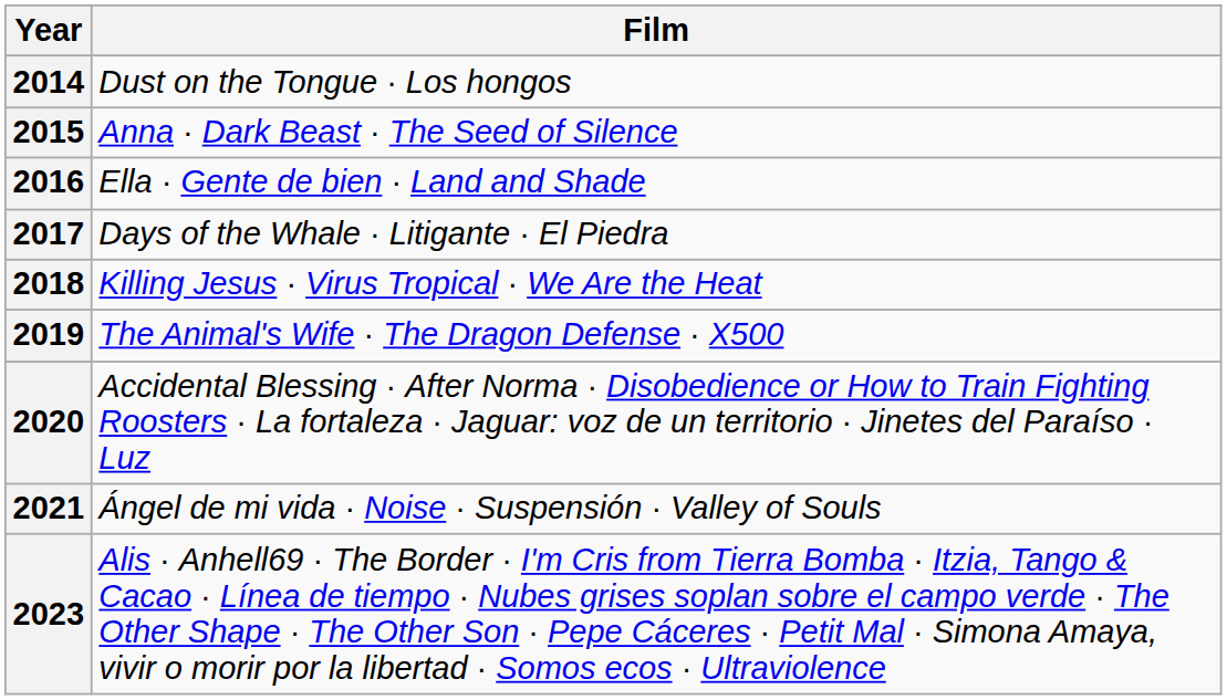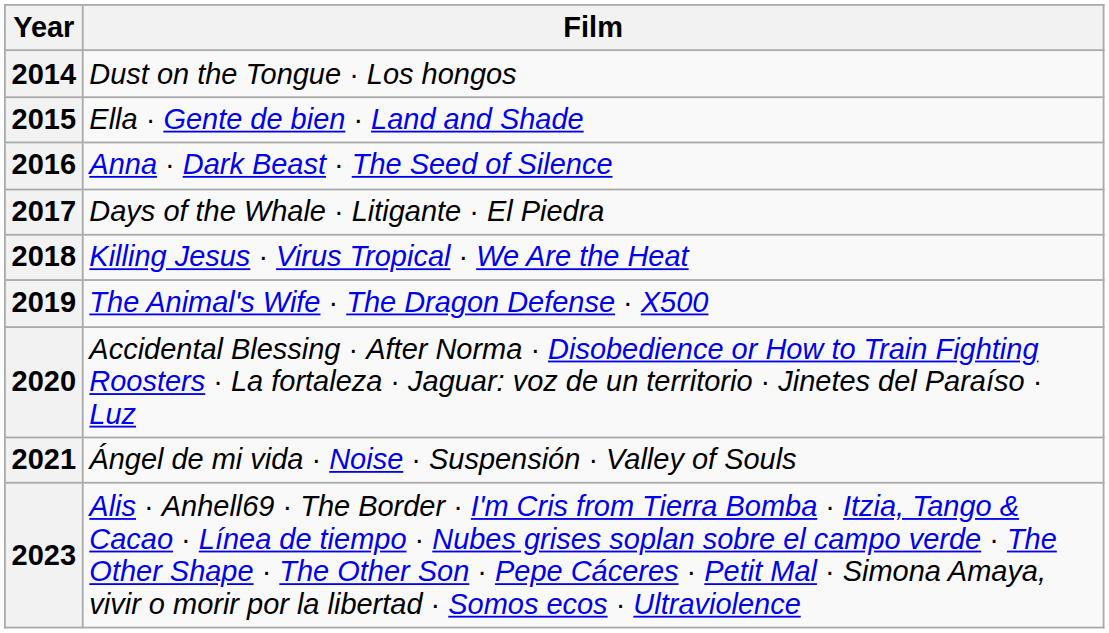2015 | Film: Anna · Dark Beast · The Seed of Silence -> Ella · Gente de bien · Land and Shade
2016 | Film: Ella · Gente de bien · Land and Shade -> Anna · Dark Beast · The Seed of Silence
